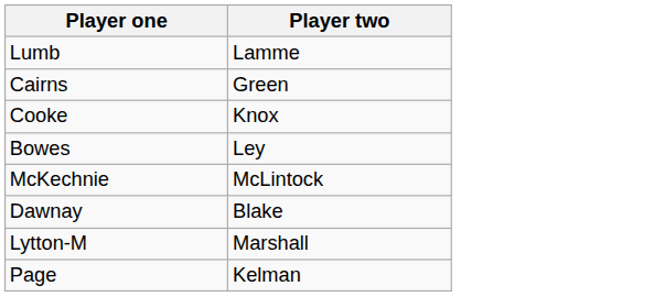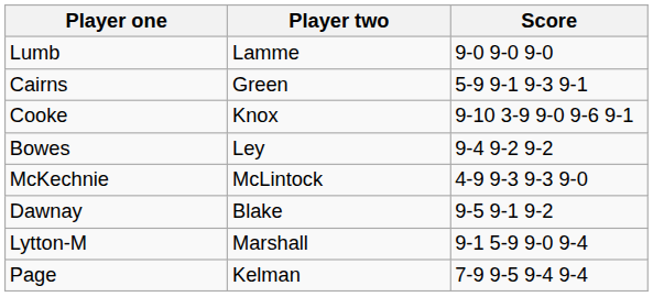+ column: Score | 9-0 9-0 9-0 | 5-9 9-1 9-3 9-1 | 9-10 3-9 9-0 9-6 9-1 | 9-4 9-2 9-2 | 4-9 9-3 9-3 9-0 | 9-5 9-1 9-2 | 9-1 5-9 9-0 9-4 | 7-9 9-5 9-4 9-4
